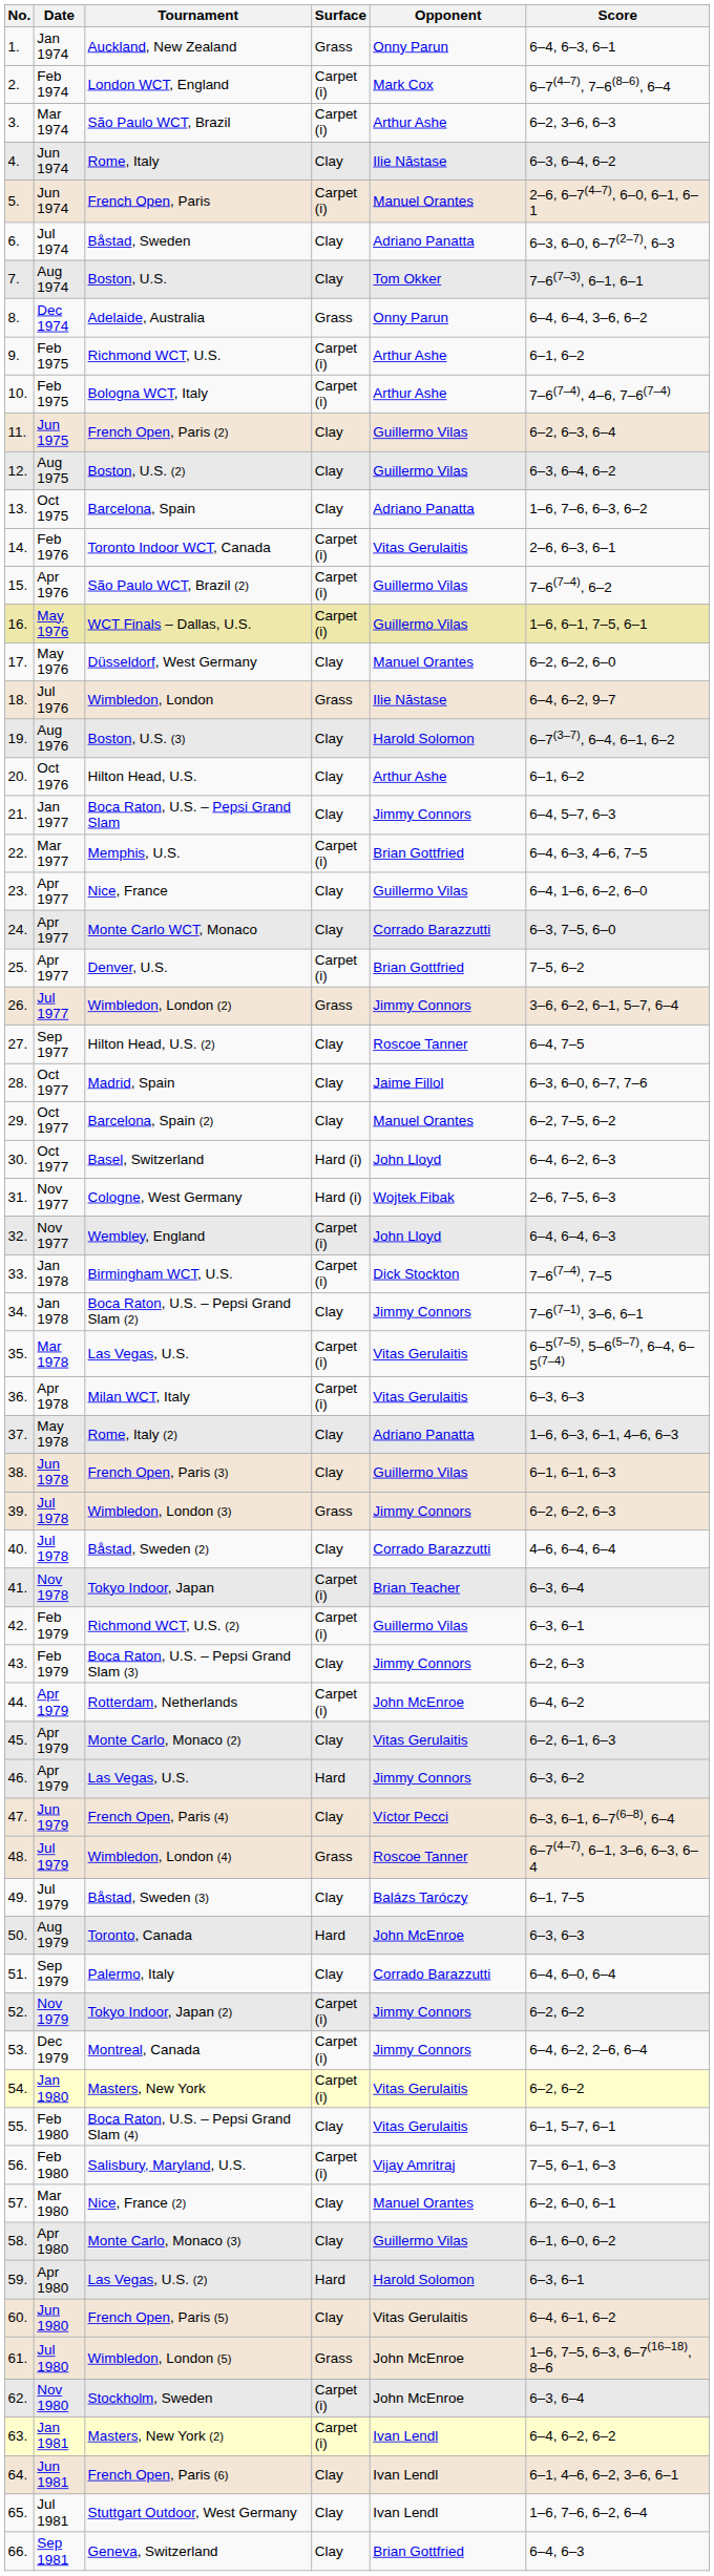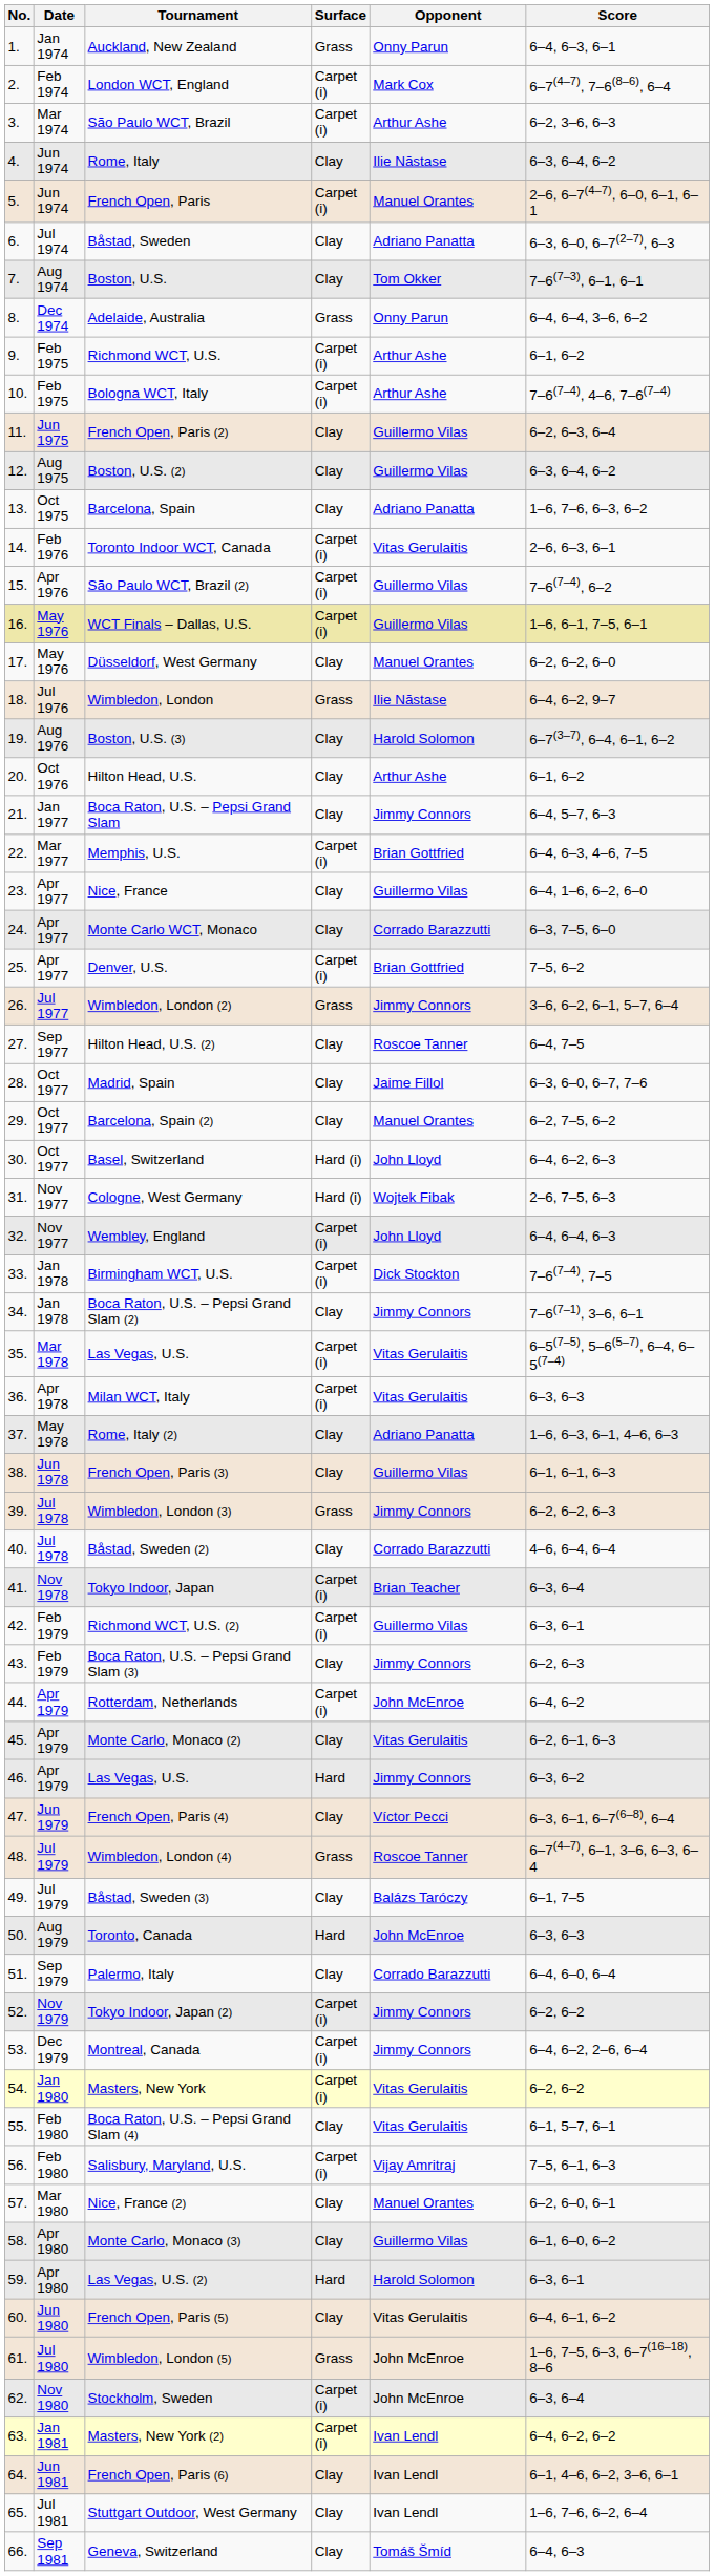Geneva, Switzerland | Opponent: Brian Gottfried -> Tomáš Šmíd
